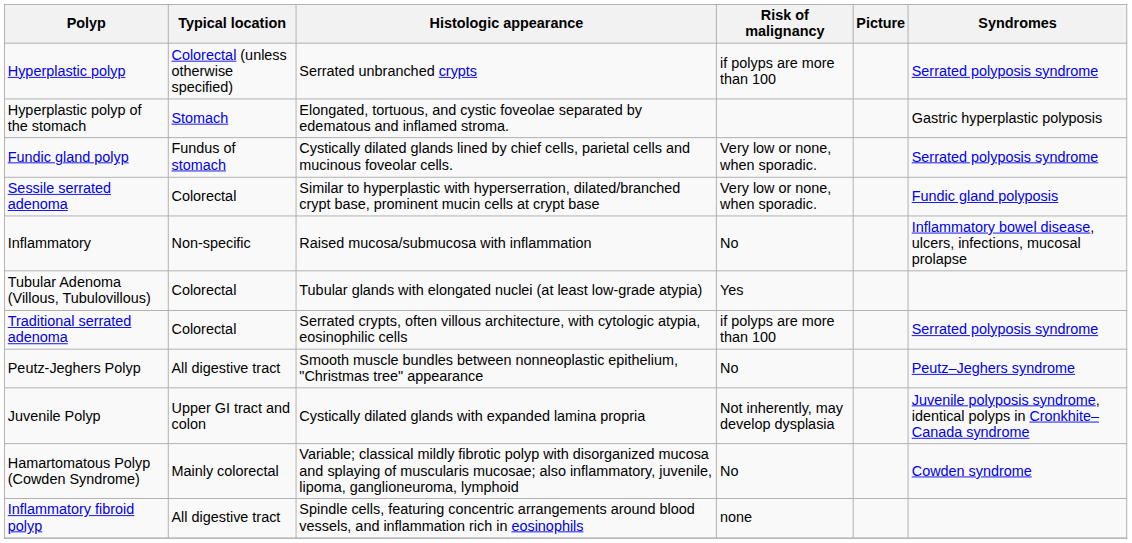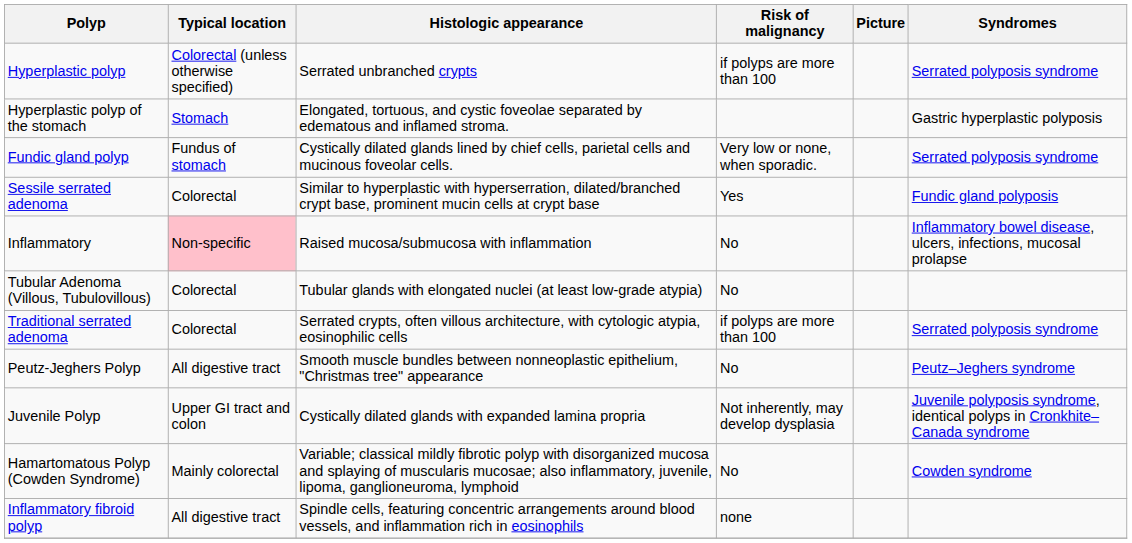Sessile serrated adenoma | Risk of malignancy: Very low or none, when sporadic. -> Yes
Inflammatory | Typical location: no background -> pink background
Tubular Adenoma (Villous, Tubulovillous) | Risk of malignancy: Yes -> No
